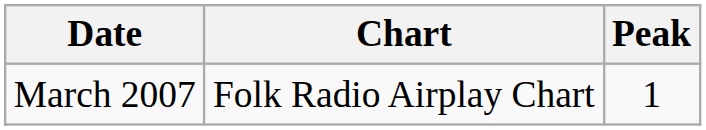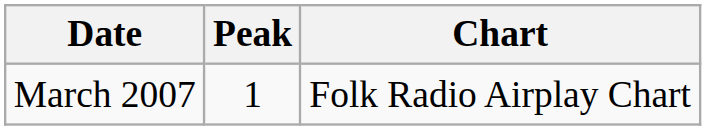columns swapped: Chart <-> Peak
